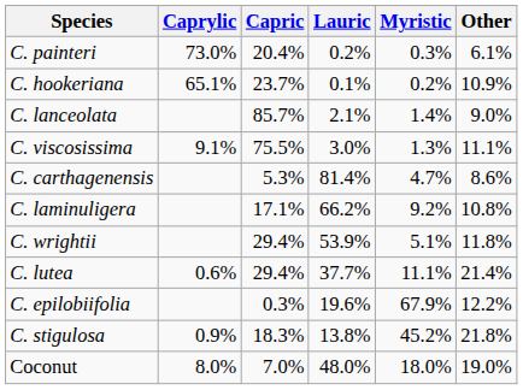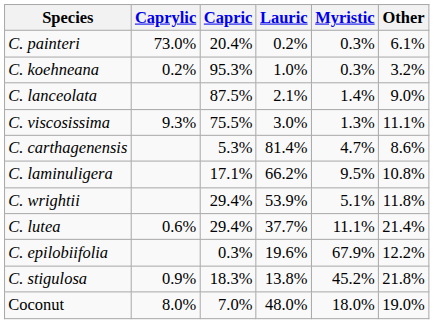- row: C. hookeriana | 65.1% | 23.7% | 0.1% | 0.2% | 10.9%
+ row: C. koehneana | 0.2% | 95.3% | 1.0% | 0.3% | 3.2%
C. lanceolata | Capric: 85.7% -> 87.5%
C. viscosissima | Caprylic: 9.1% -> 9.3%
C. laminuligera | Myristic: 9.2% -> 9.5%
